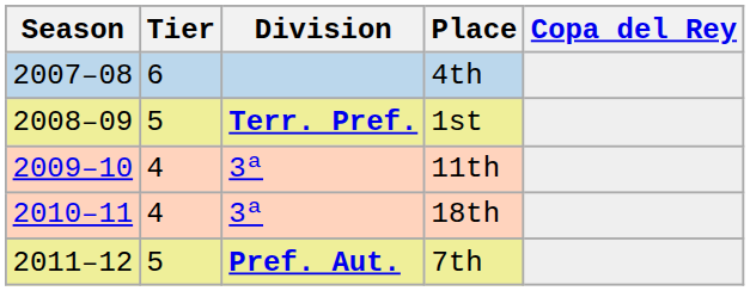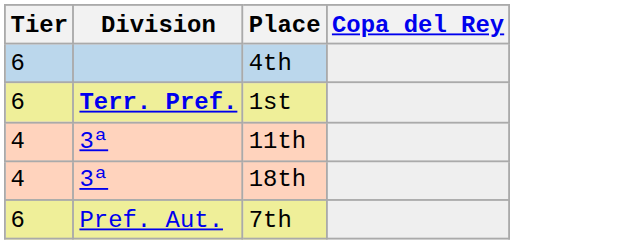- column: Season | 2007–08 | 2008–09 | 2009–10 | 2010–11 | 2011–12
1st | Tier: 5 -> 6
7th | Tier: 5 -> 6
7th | Division: bold -> normal
